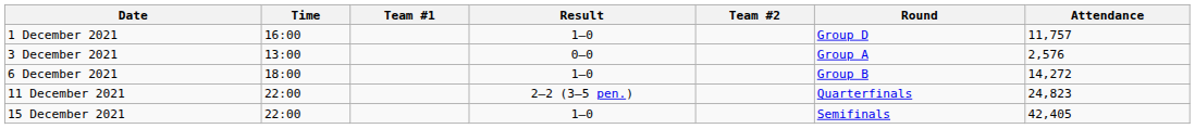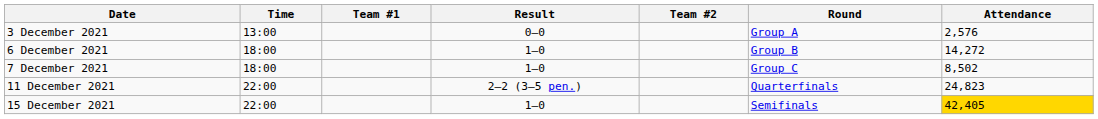- row: 1 December 2021 | 16:00 | 1–0 | Group D | 11,757
+ row: 7 December 2021 | 18:00 | 1–0 | Group C | 8,502
15 December 2021 | Attendance: no background -> gold background
